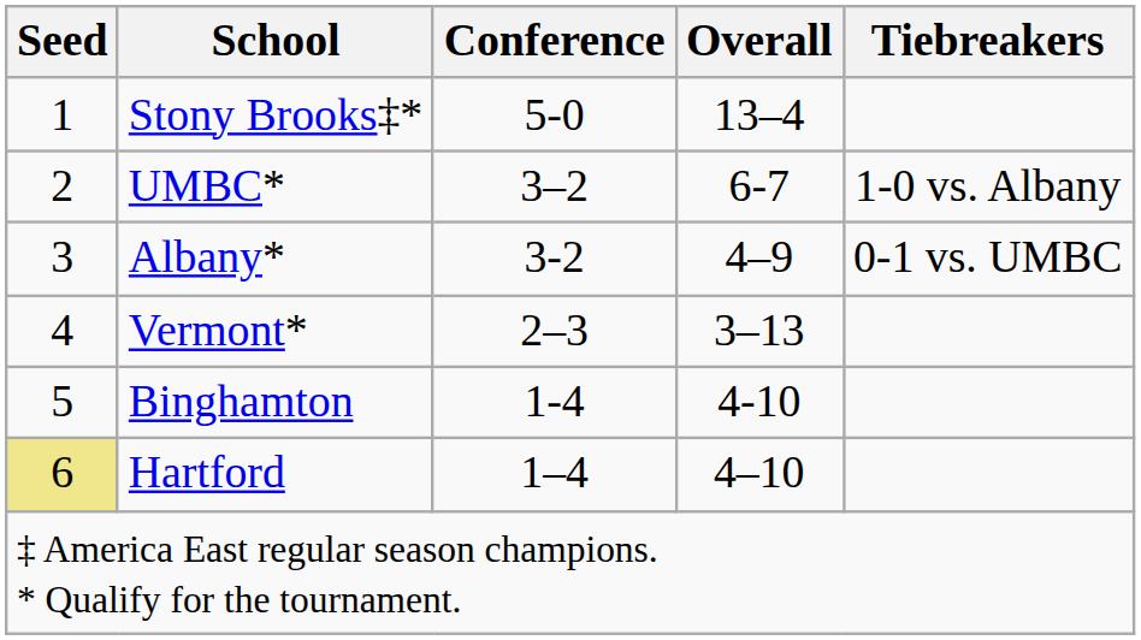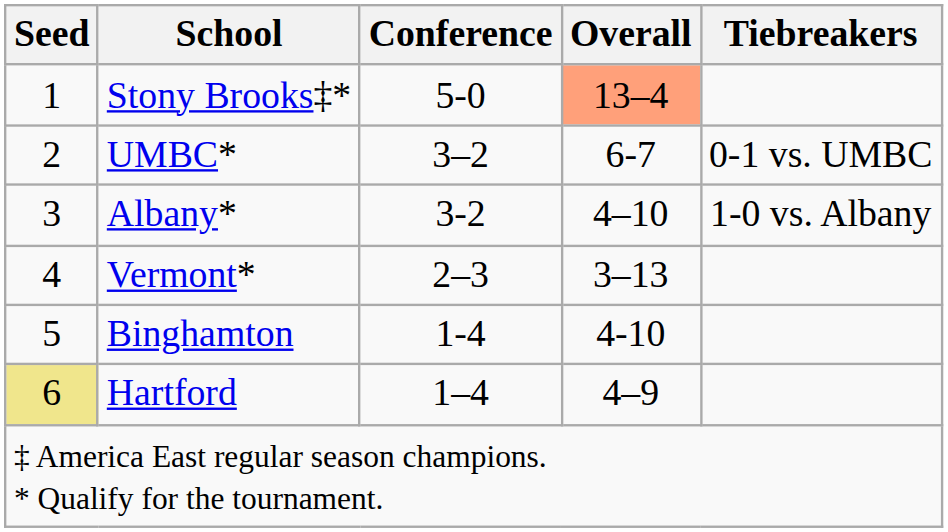Stony Brooks‡* | Overall: no background -> lightsalmon background
UMBC* | Tiebreakers: 1-0 vs. Albany -> 0-1 vs. UMBC
Albany* | Overall: 4–9 -> 4–10
Albany* | Tiebreakers: 0-1 vs. UMBC -> 1-0 vs. Albany
Hartford | Overall: 4–10 -> 4–9
